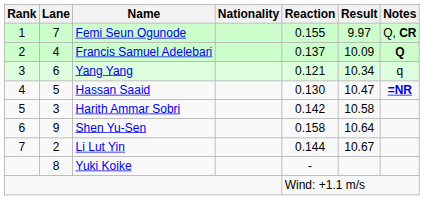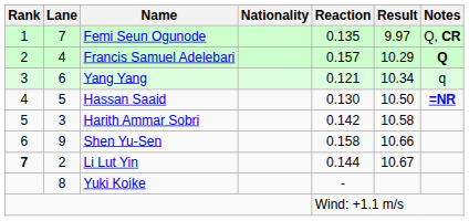Femi Seun Ogunode | Reaction: 0.155 -> 0.135
Francis Samuel Adelebari | Reaction: 0.137 -> 0.157
Francis Samuel Adelebari | Result: 10.09 -> 10.29
Hassan Saaid | Result: 10.47 -> 10.50
Shen Yu-Sen | Result: 10.64 -> 10.66
Li Lut Yin | Rank: normal -> bold
